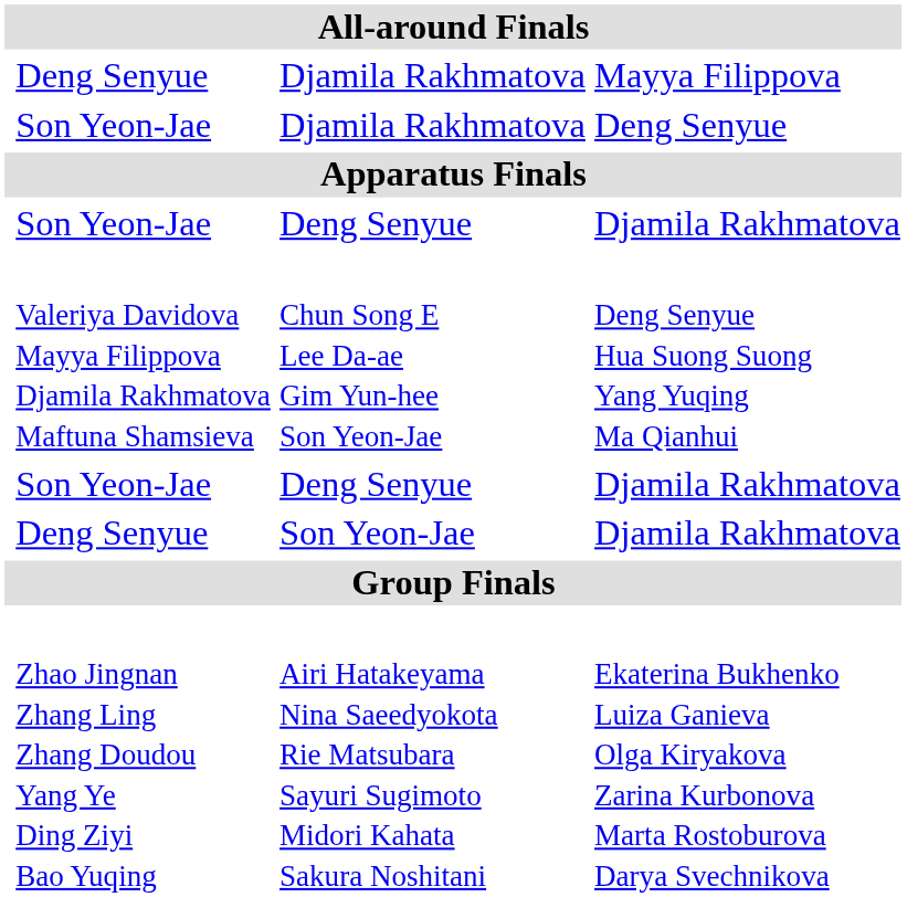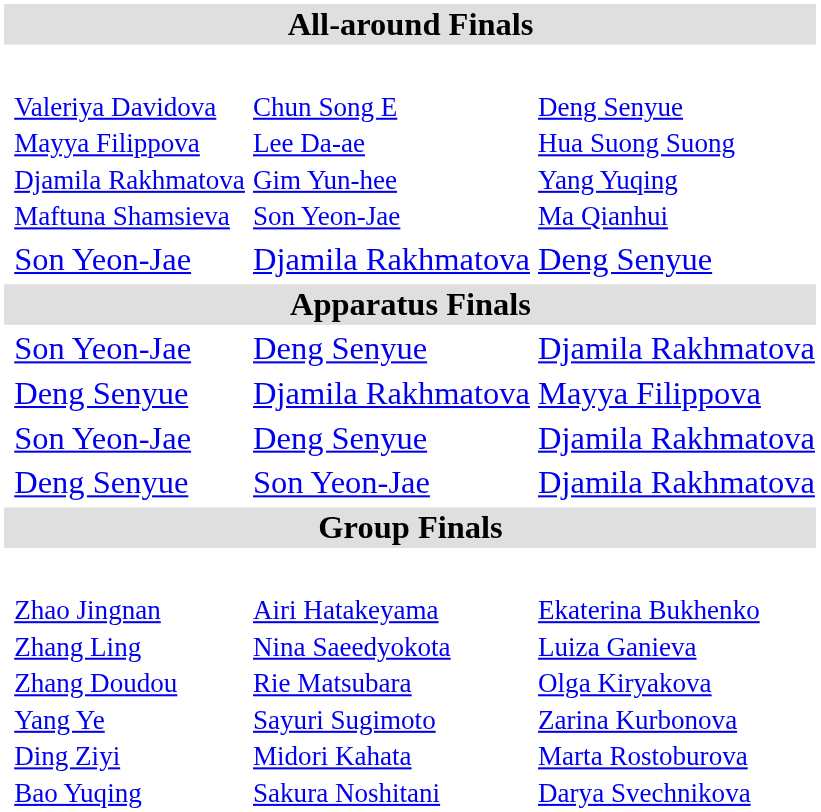rows swapped: Chun Song E Lee Da-ae Gim Yun-hee Son Yeon-Jae <-> Djamila Rakhmatova / Mayya Filippova
